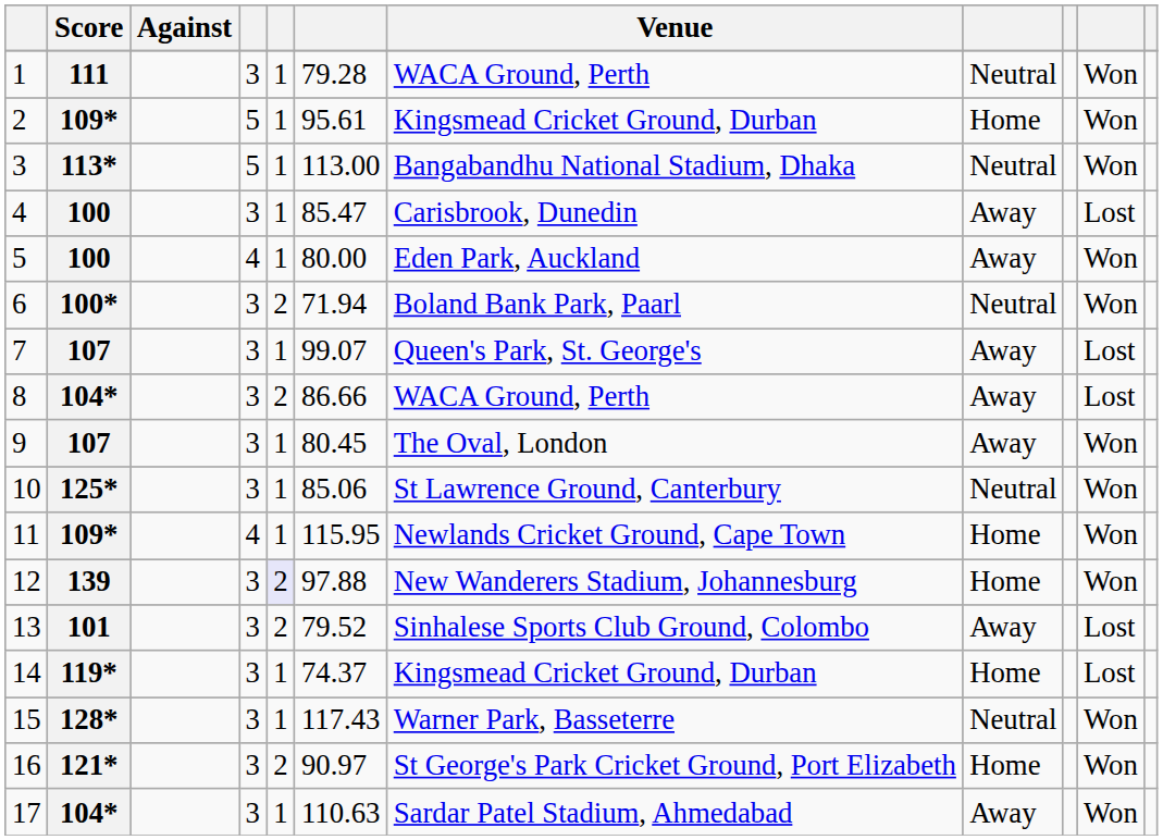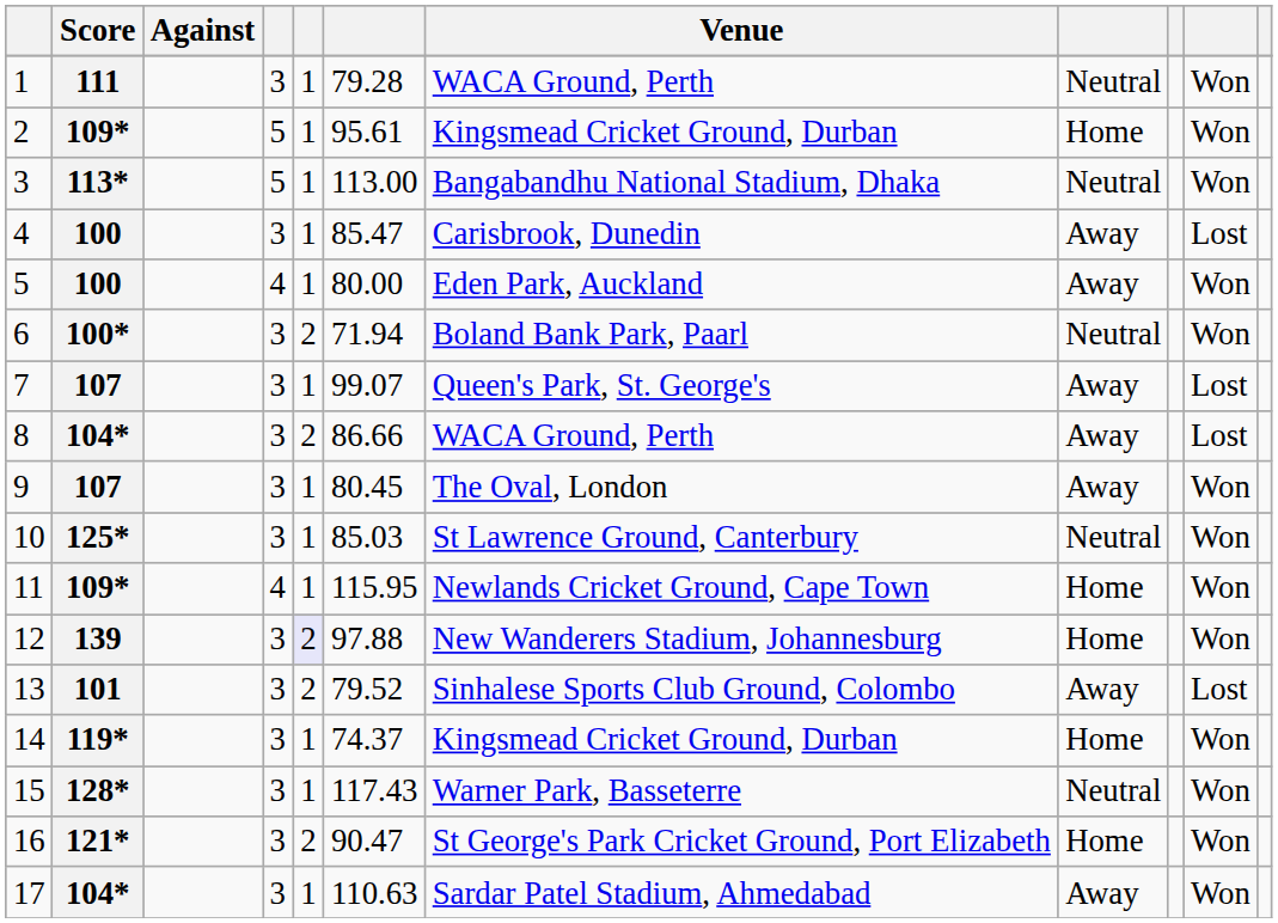10 | column 6: 85.06 -> 85.03
14 | column 10: Lost -> Won
16 | column 6: 90.97 -> 90.47
